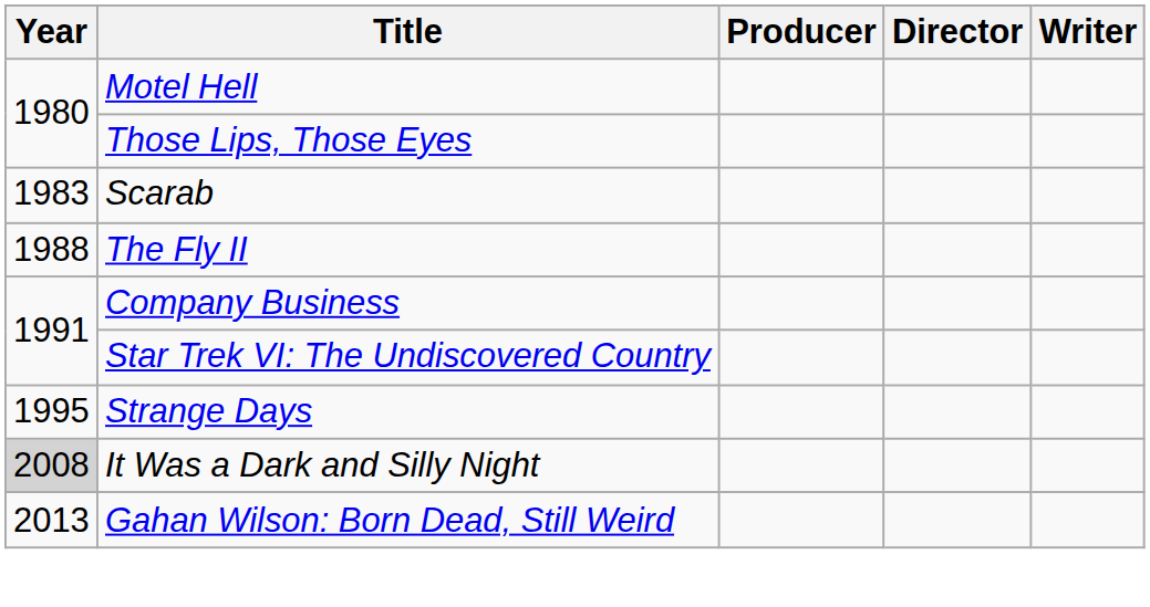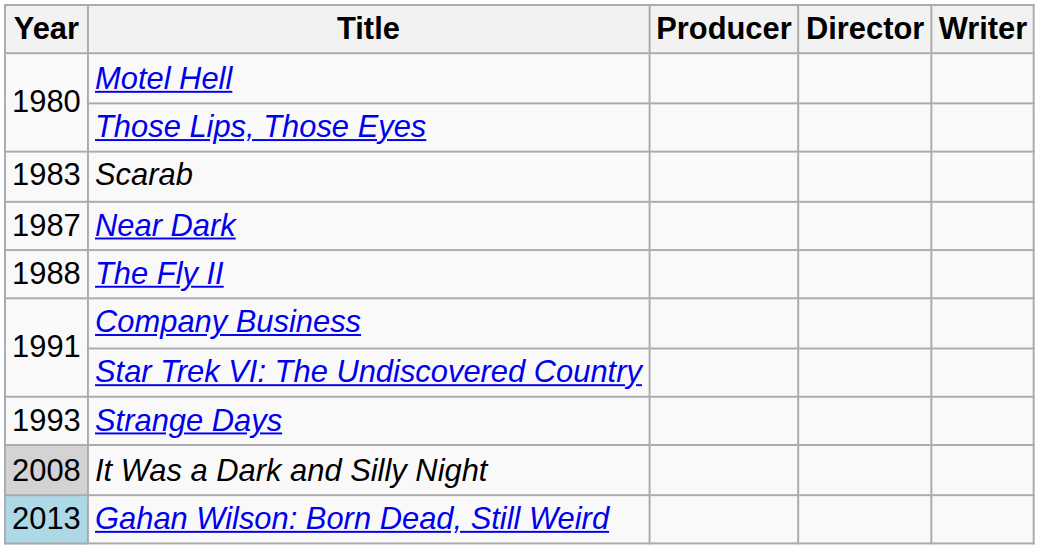+ row: 1987 | Near Dark
Strange Days | Year: 1995 -> 1993
Gahan Wilson: Born Dead, Still Weird | Year: no background -> lightblue background
